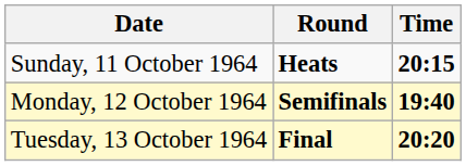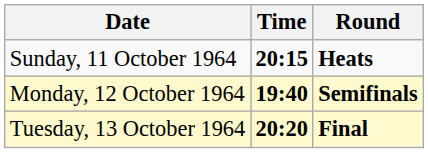columns swapped: Time <-> Round
